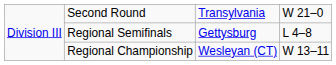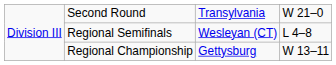Regional Semifinals | column 3: Gettysburg -> Wesleyan (CT)
Regional Championship | column 3: Wesleyan (CT) -> Gettysburg
